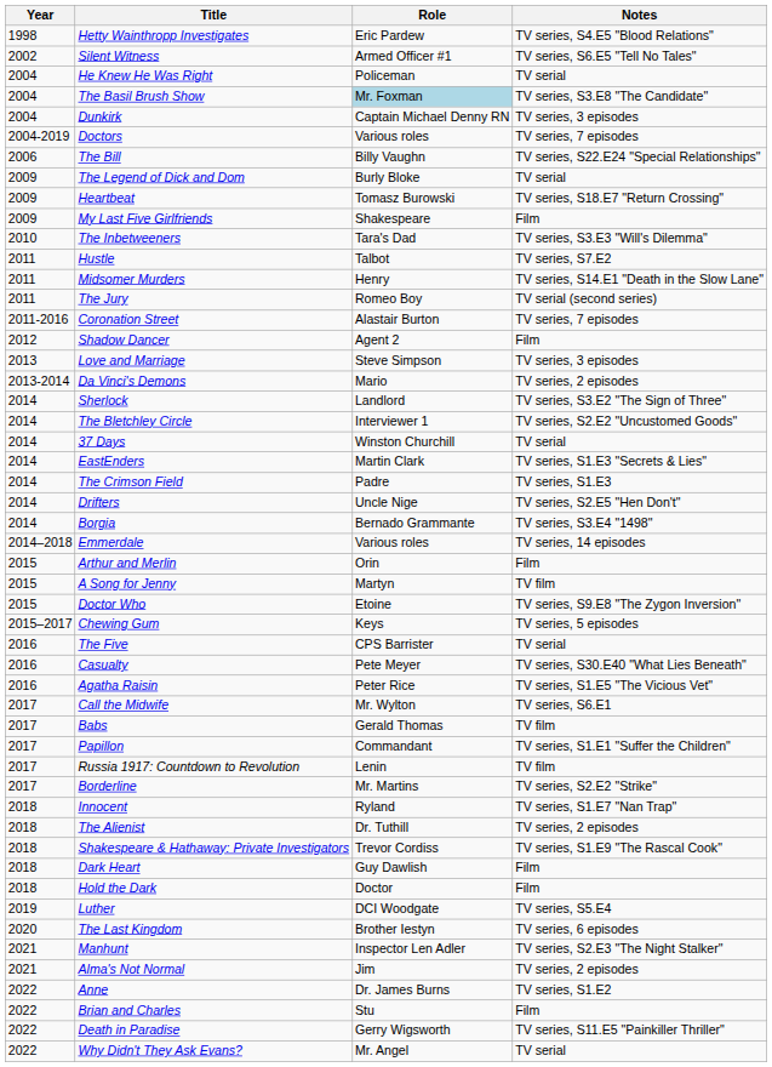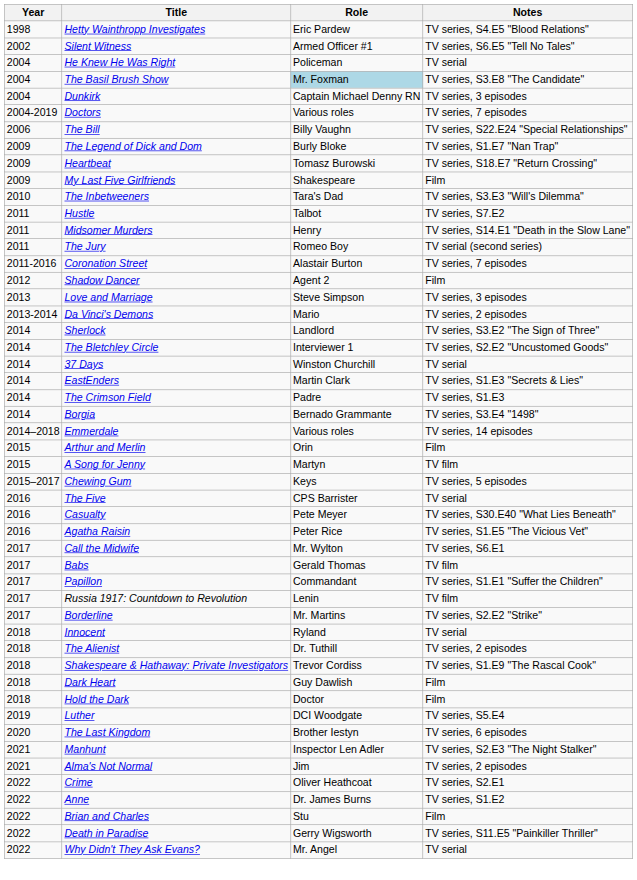The Legend of Dick and Dom | Notes: TV serial -> TV series, S1.E7 "Nan Trap"
- row: 2014 | Drifters | Uncle Nige | TV series, S2.E5 "Hen Don't"
- row: 2015 | Doctor Who | Etoine | TV series, S9.E8 "The Zygon Inversion"
Innocent | Notes: TV series, S1.E7 "Nan Trap" -> TV serial
+ row: 2022 | Crime | Oliver Heathcoat | TV series, S2.E1
